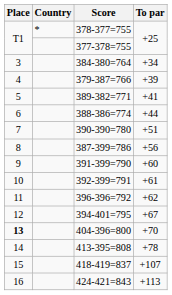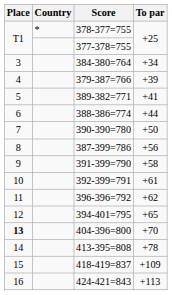390-390=780 | To par: +51 -> +50
391-399=790 | To par: +60 -> +58
394-401=795 | To par: +67 -> +65
418-419=837 | To par: +107 -> +109
